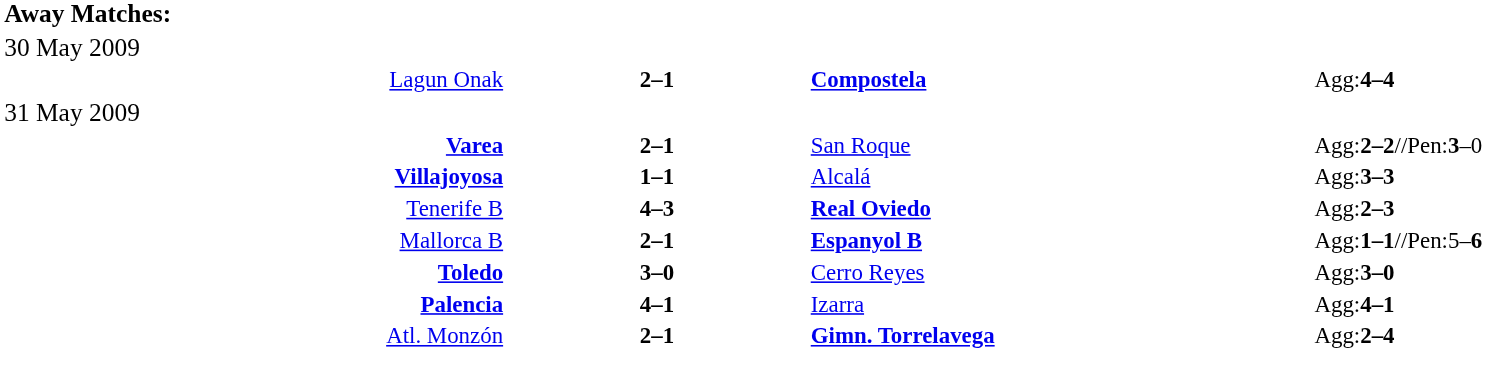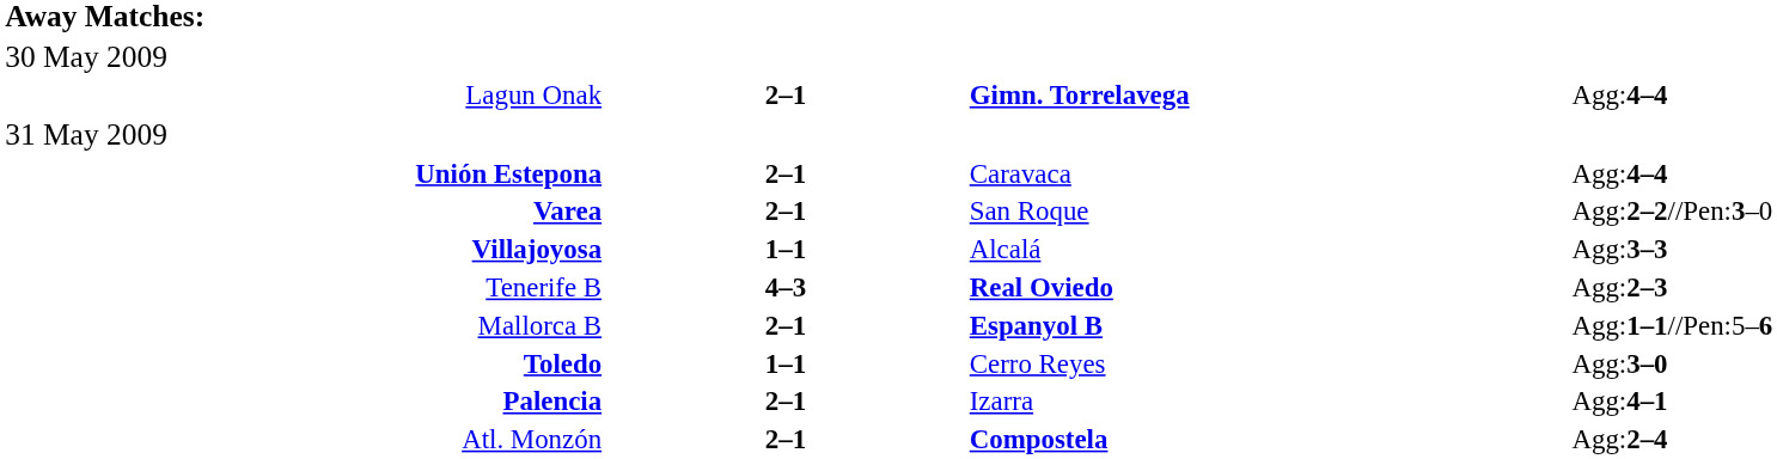Lagun Onak | column 3: Compostela -> Gimn. Torrelavega
+ row: Unión Estepona | 2–1 | Caravaca | Agg:4–4
Toledo | column 2: 3–0 -> 1–1
Palencia | column 2: 4–1 -> 2–1
Atl. Monzón | column 3: Gimn. Torrelavega -> Compostela
